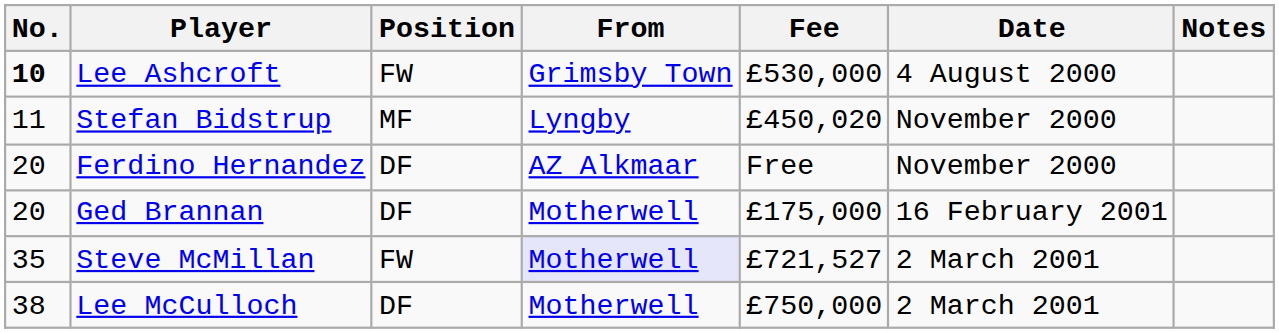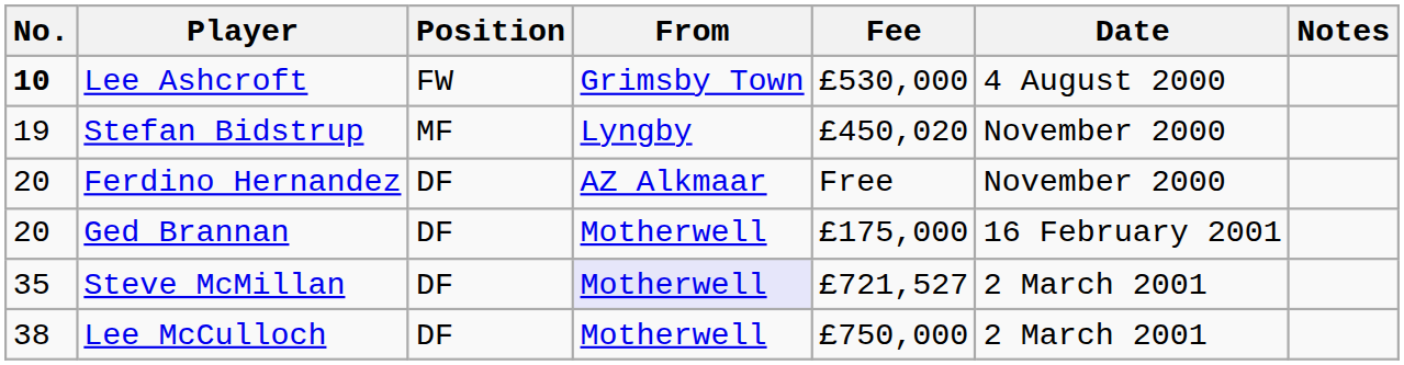Stefan Bidstrup | No.: 11 -> 19
Steve McMillan | Position: FW -> DF
